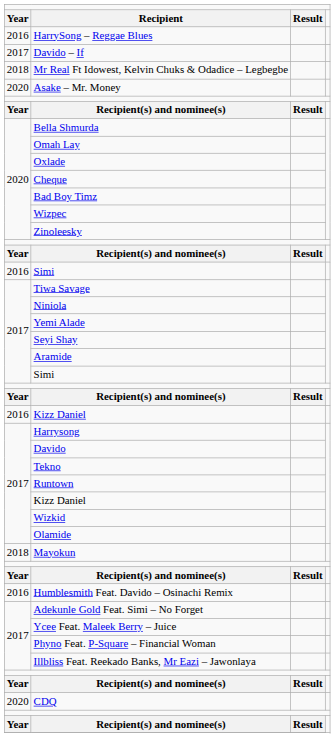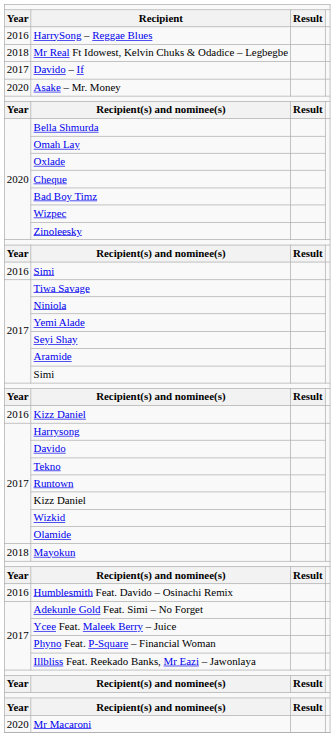rows swapped: Davido – If <-> Mr Real Ft Idowest, Kelvin Chuks & Odadice – Legbegbe
- row: 2020 | CDQ
+ row: 2020 | Mr Macaroni
